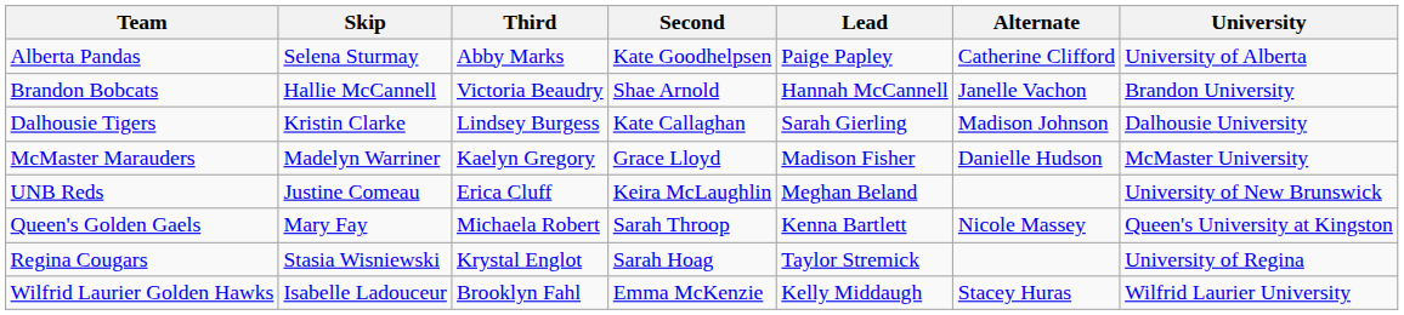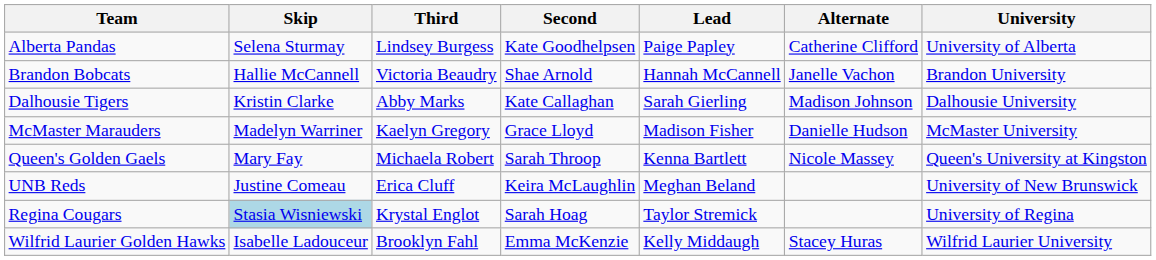Alberta Pandas | Third: Abby Marks -> Lindsey Burgess
Dalhousie Tigers | Third: Lindsey Burgess -> Abby Marks
rows swapped: UNB Reds <-> Queen's Golden Gaels
Regina Cougars | Skip: no background -> lightblue background
